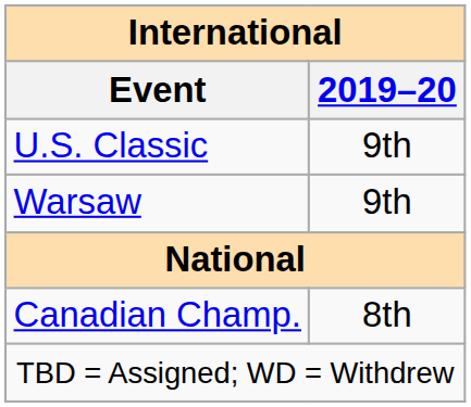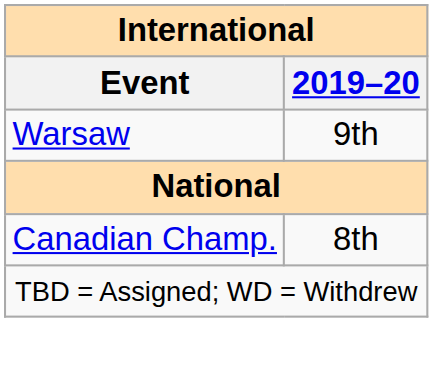- row: U.S. Classic | 9th
